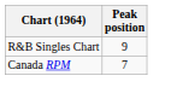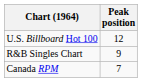+ row: U.S. Billboard Hot 100 | 12
